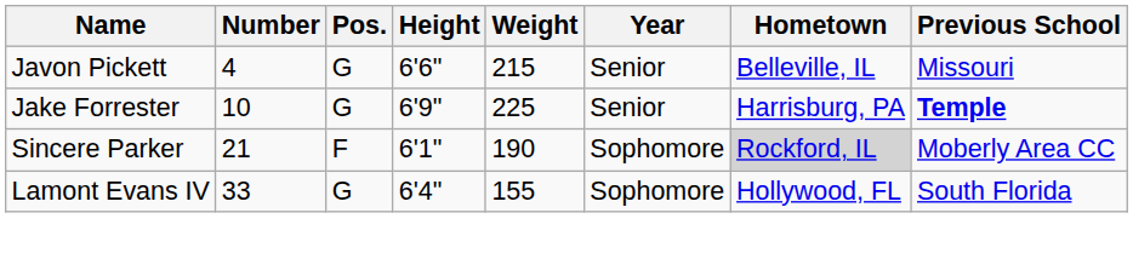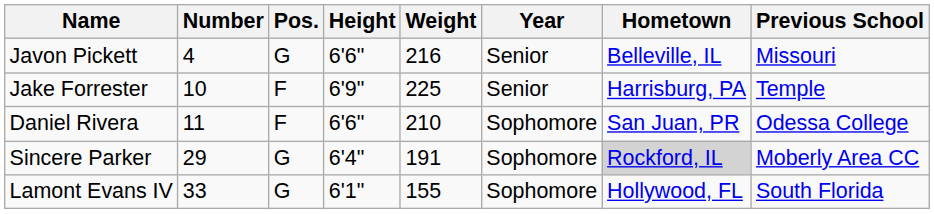Javon Pickett | Weight: 215 -> 216
Jake Forrester | Pos.: G -> F
Jake Forrester | Previous School: bold -> normal
+ row: Daniel Rivera | 11 | F | 6'6" | 210 | Sophomore | San Juan, PR | Odessa College
Sincere Parker | Number: 21 -> 29
Sincere Parker | Pos.: F -> G
Sincere Parker | Height: 6'1" -> 6'4"
Sincere Parker | Weight: 190 -> 191
Lamont Evans IV | Height: 6'4" -> 6'1"
